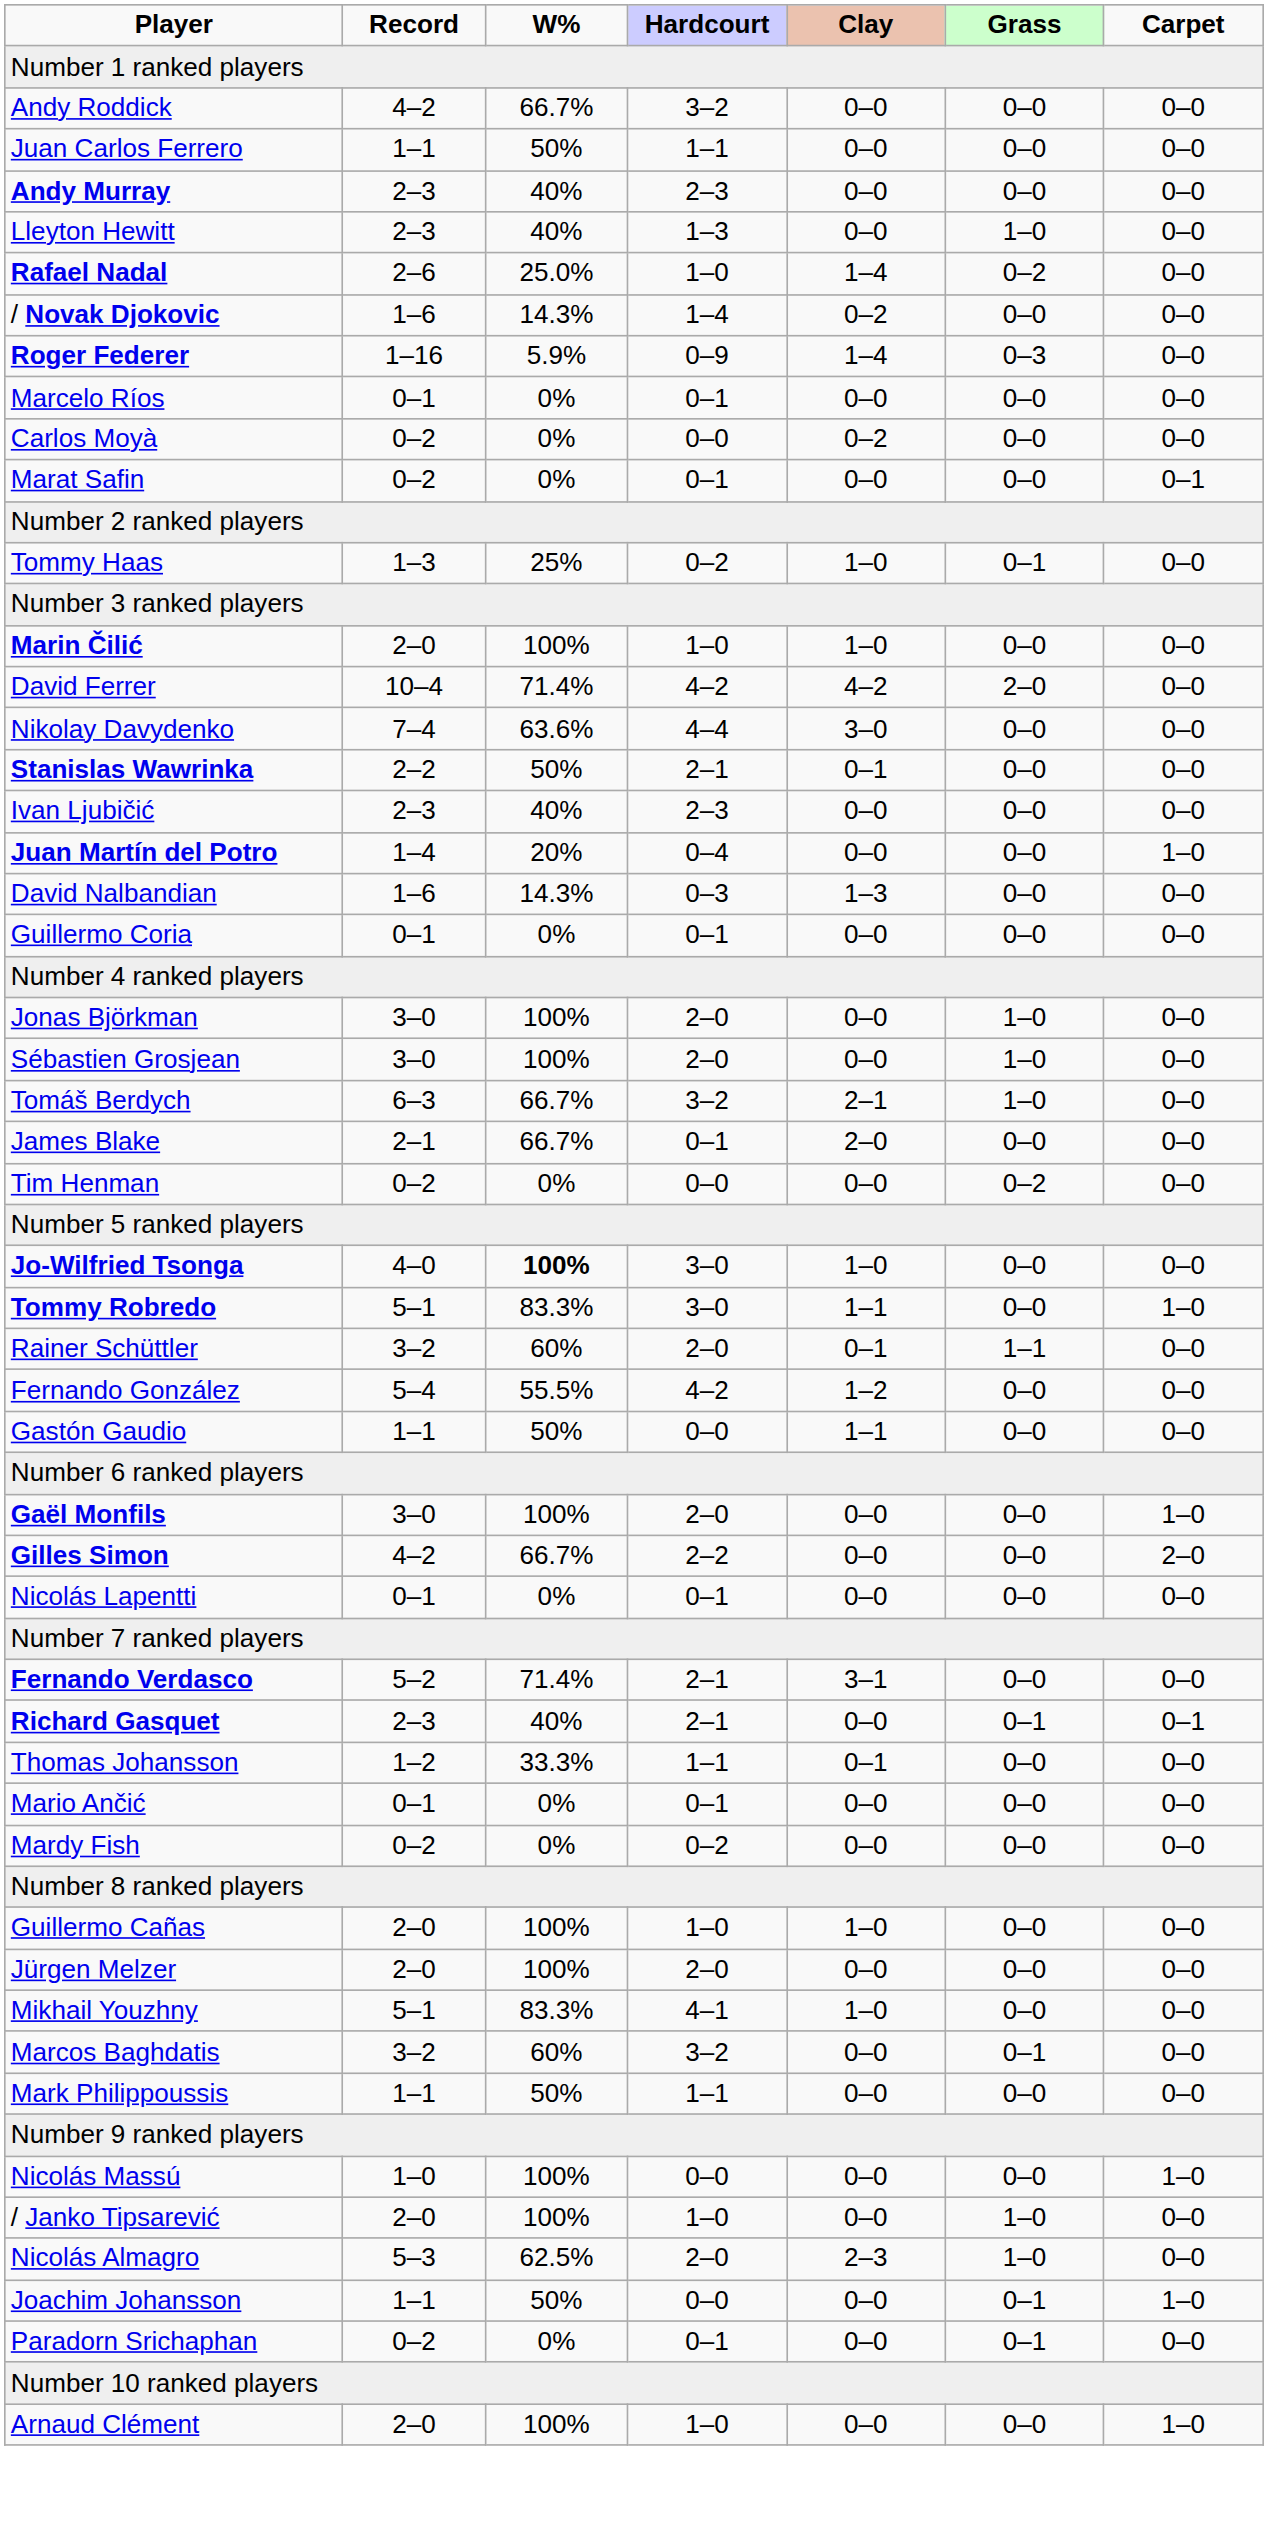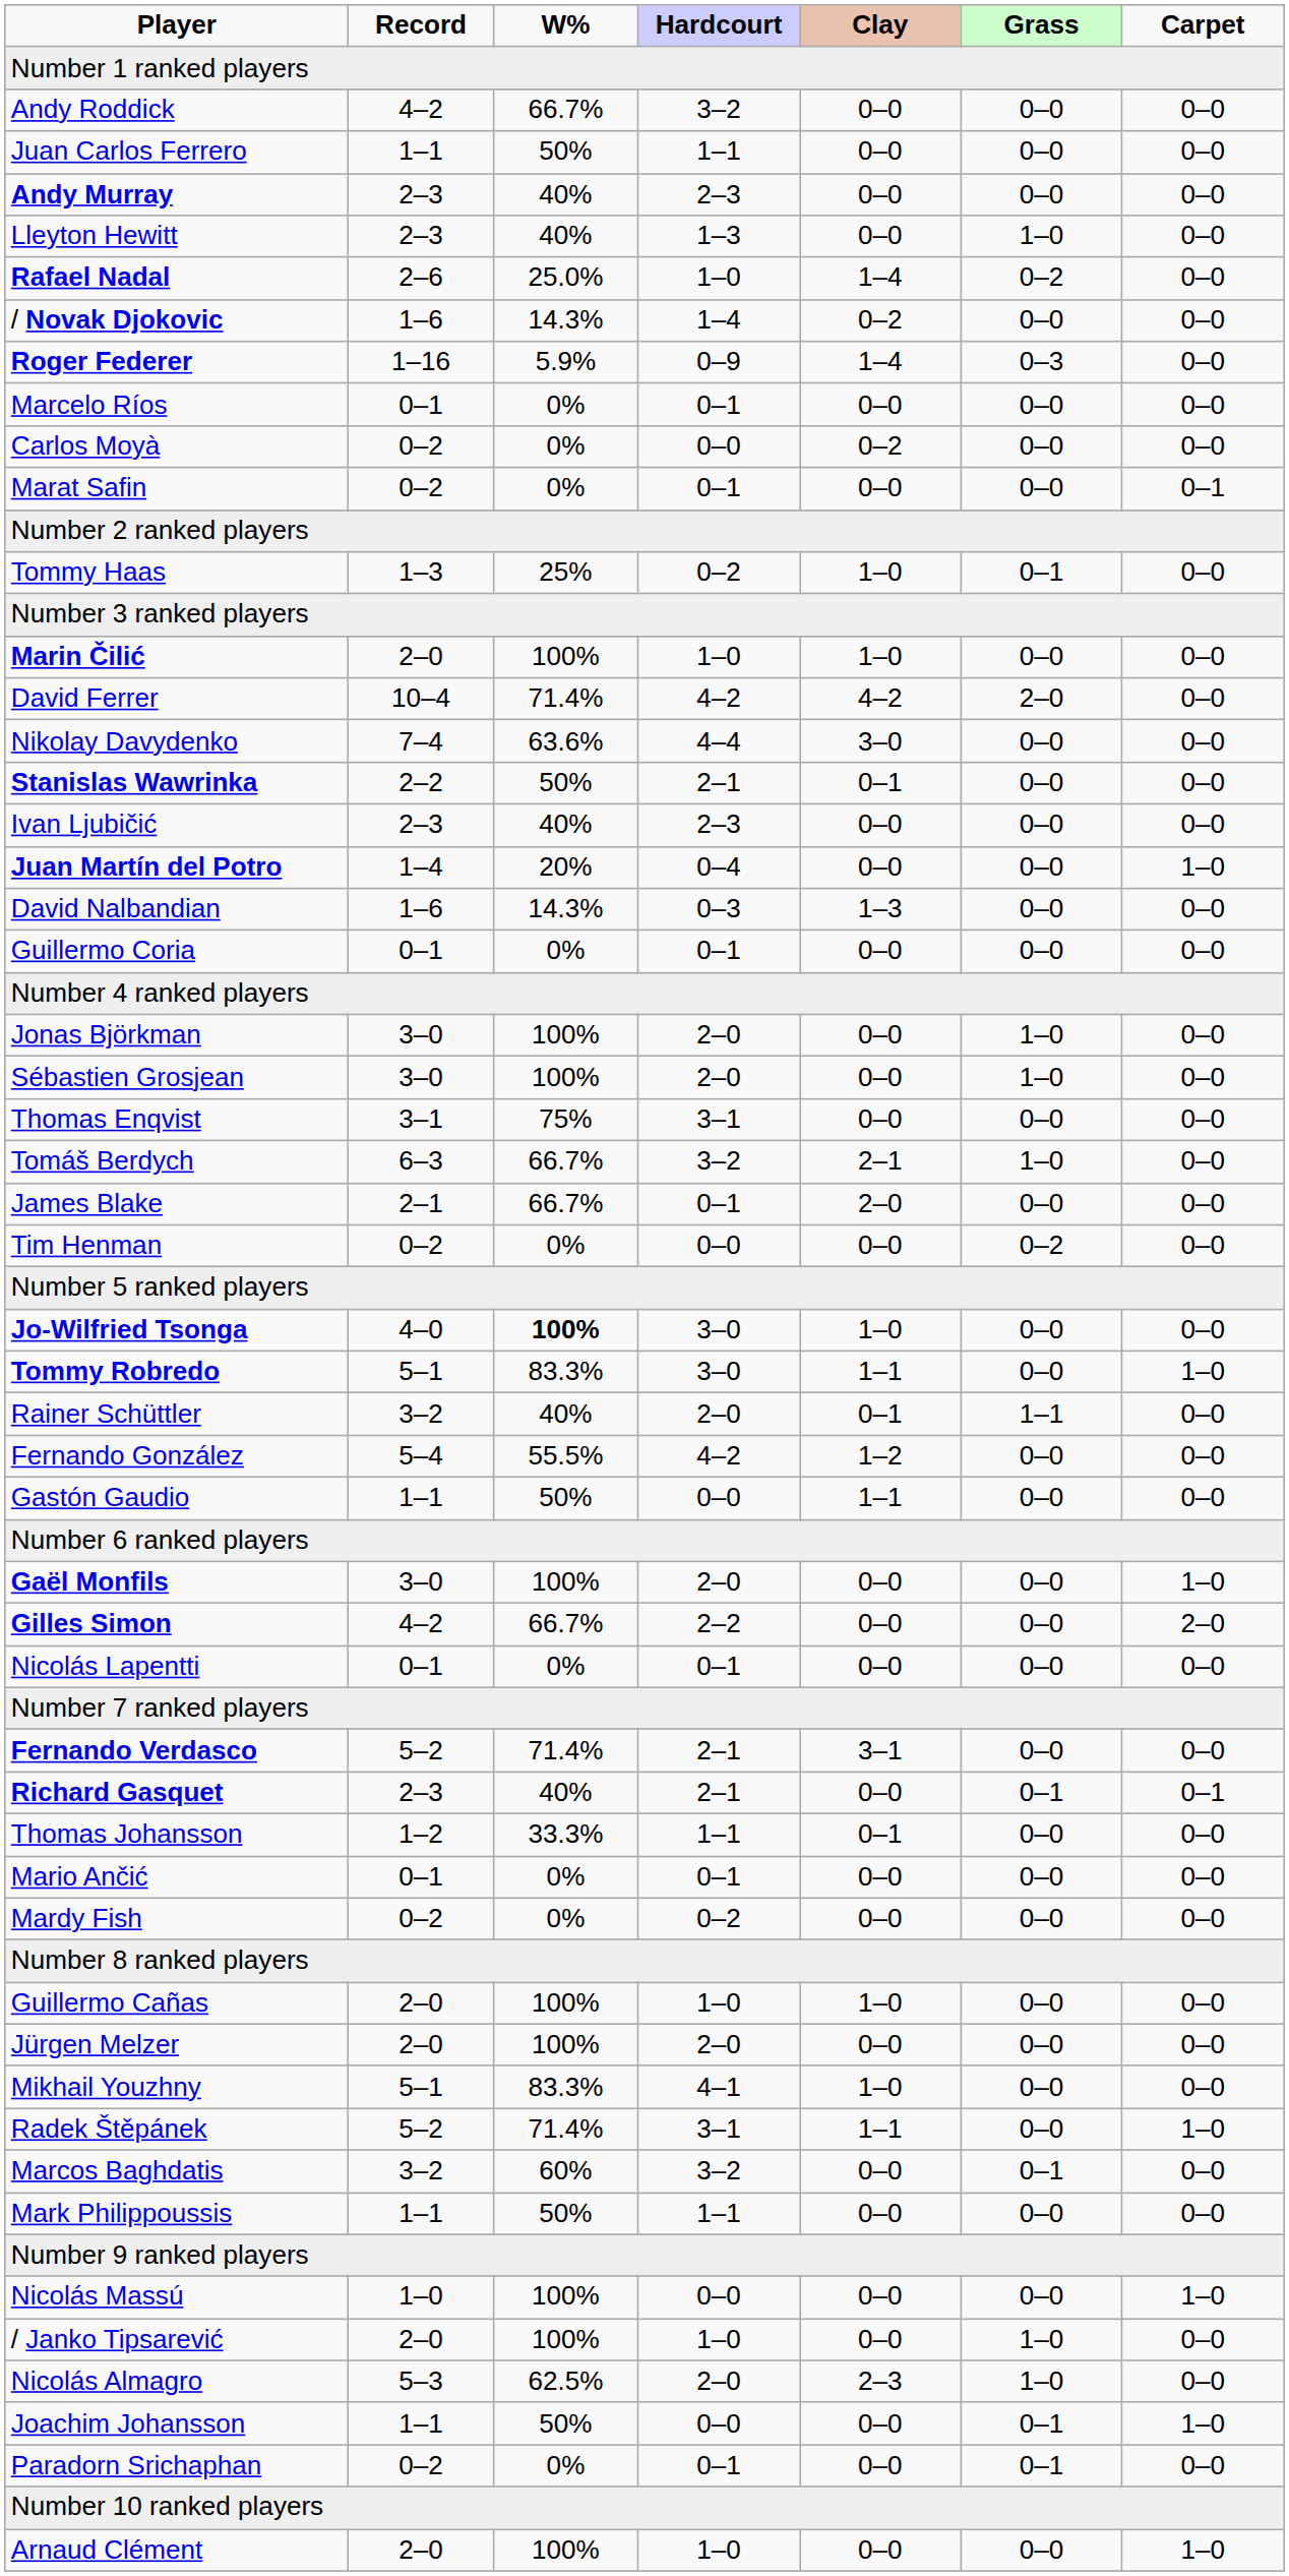+ row: Thomas Enqvist | 3–1 | 75% | 3–1 | 0–0 | 0–0 | 0–0
Rainer Schüttler | W%: 60% -> 40%
+ row: Radek Štěpánek | 5–2 | 71.4% | 3–1 | 1–1 | 0–0 | 1–0
